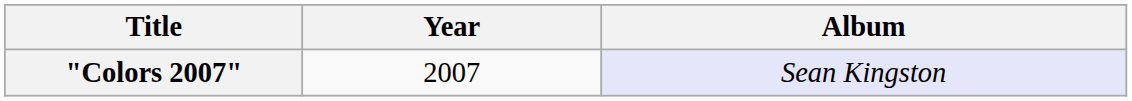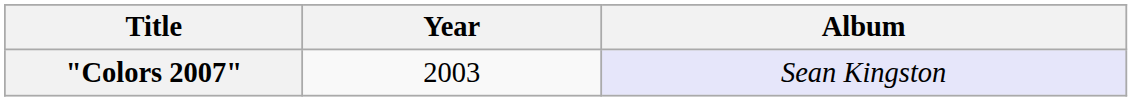"Colors 2007" | Year: 2007 -> 2003
